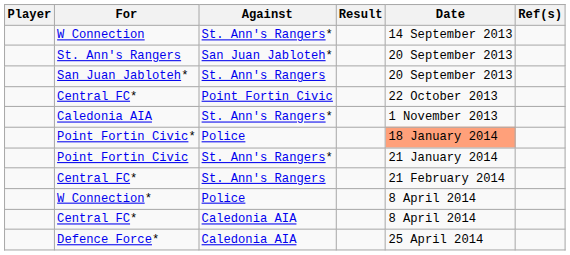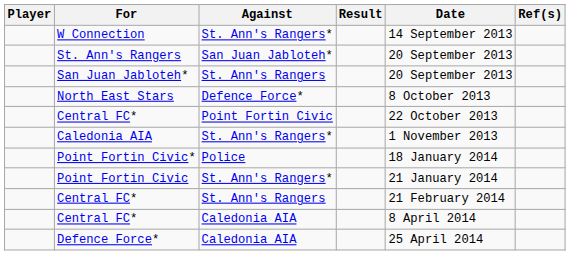+ row: North East Stars | Defence Force* | 8 October 2013
Point Fortin Civic* | Date: lightsalmon background -> no background
- row: W Connection* | Police | 8 April 2014
